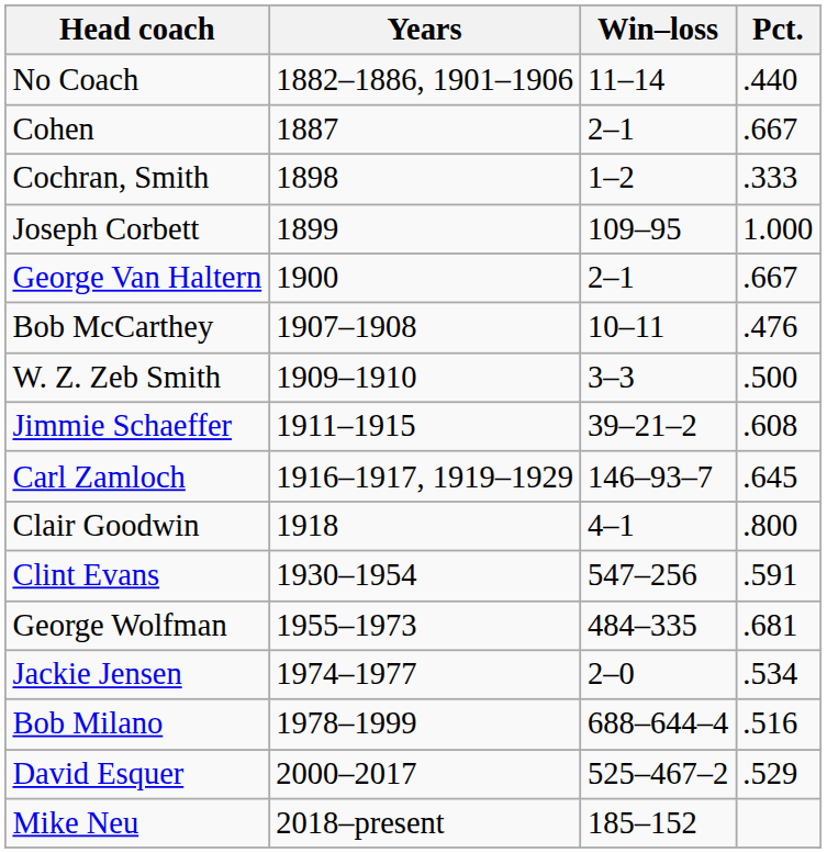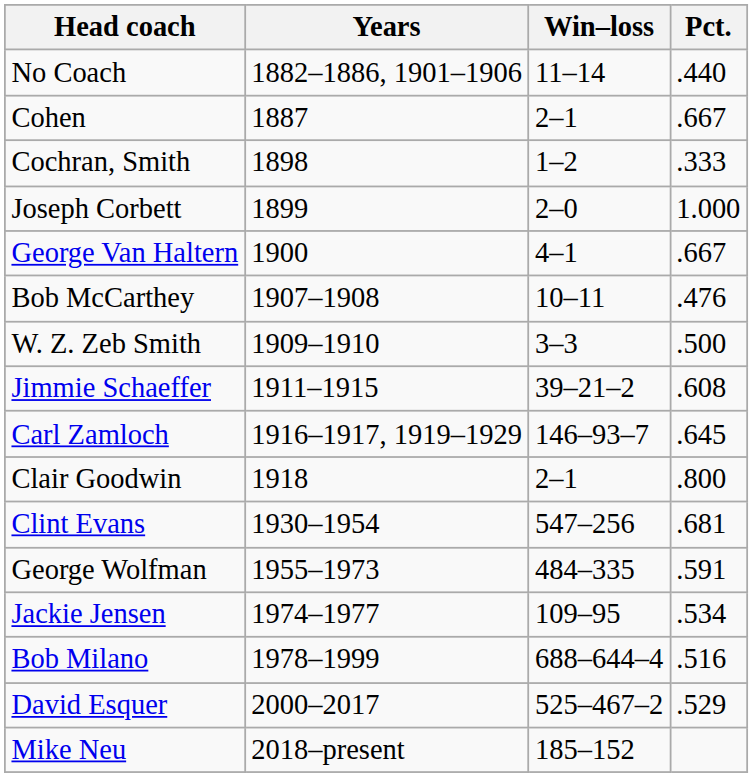Joseph Corbett | Win–loss: 109–95 -> 2–0
George Van Haltern | Win–loss: 2–1 -> 4–1
Clair Goodwin | Win–loss: 4–1 -> 2–1
Clint Evans | Pct.: .591 -> .681
George Wolfman | Pct.: .681 -> .591
Jackie Jensen | Win–loss: 2–0 -> 109–95
